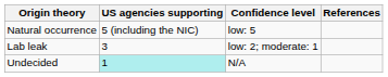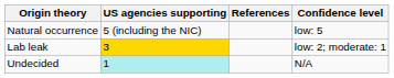columns swapped: Confidence level <-> References
Lab leak | US agencies supporting: no background -> gold background
